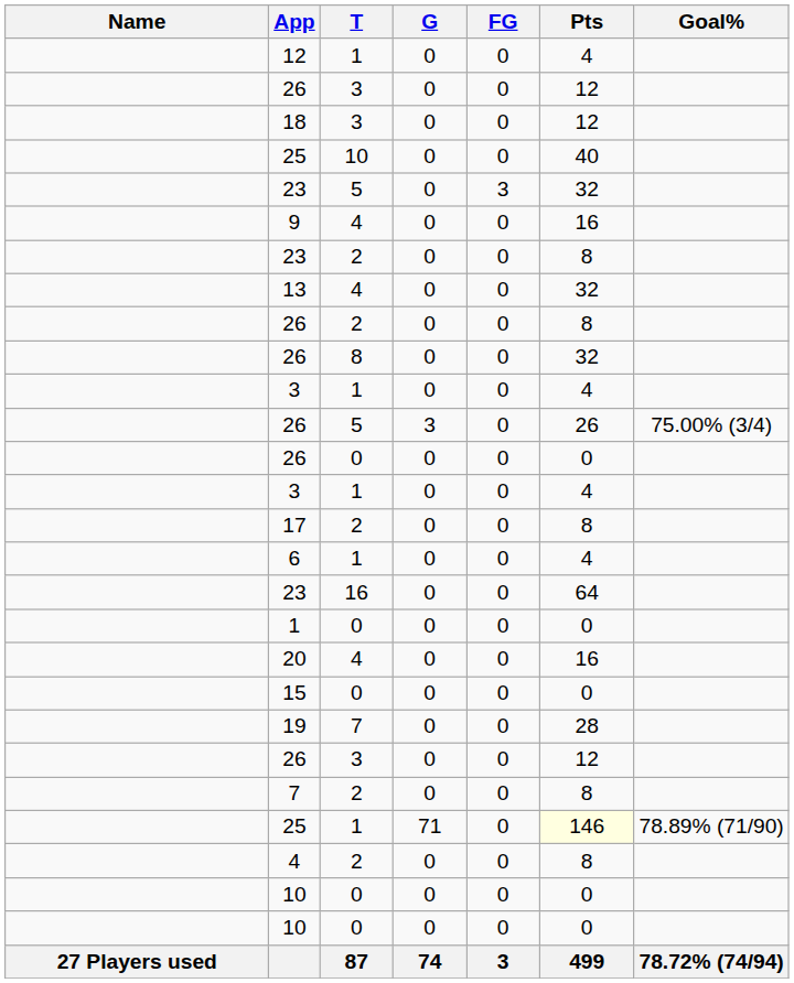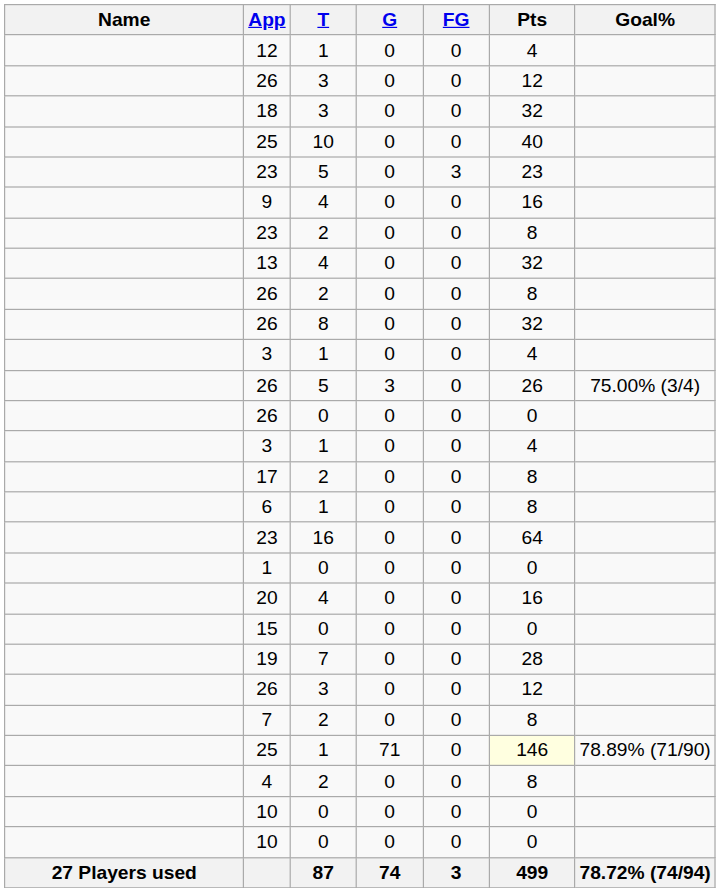18 | Pts: 12 -> 32
23 / 5 | Pts: 32 -> 23
6 | Pts: 4 -> 8
